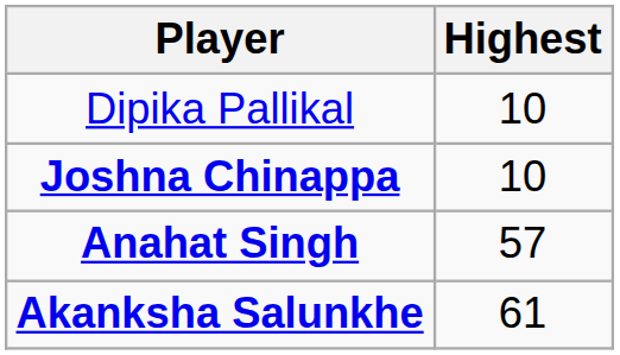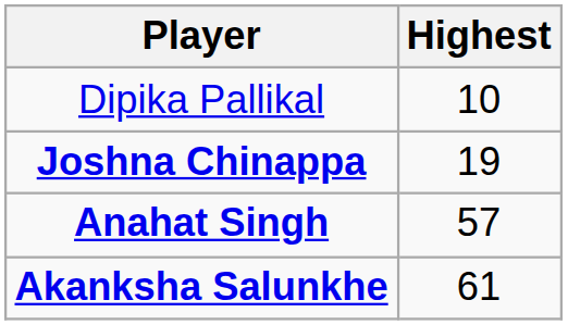Joshna Chinappa | Highest: 10 -> 19
